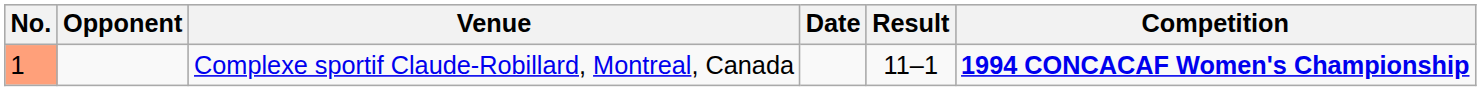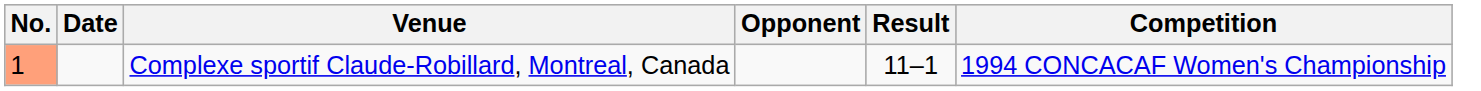columns swapped: Date <-> Opponent
Complexe sportif Claude-Robillard, Montreal, Canada | Competition: bold -> normal
